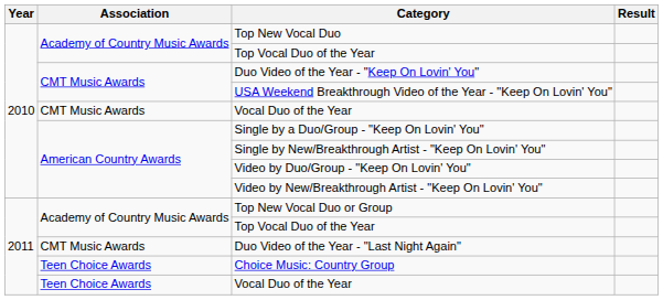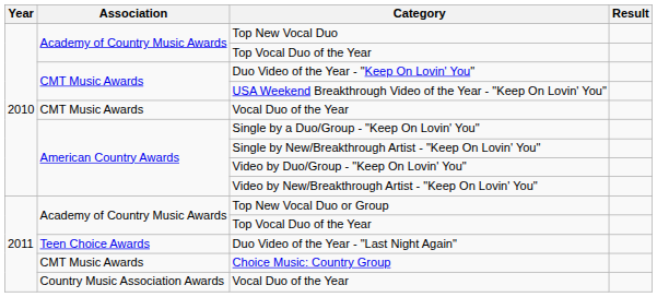Duo Video of the Year - "Last Night Again" | Association: CMT Music Awards -> Teen Choice Awards
Choice Music: Country Group | Association: Teen Choice Awards -> CMT Music Awards
2011 / Vocal Duo of the Year | Association: Teen Choice Awards -> Country Music Association Awards
